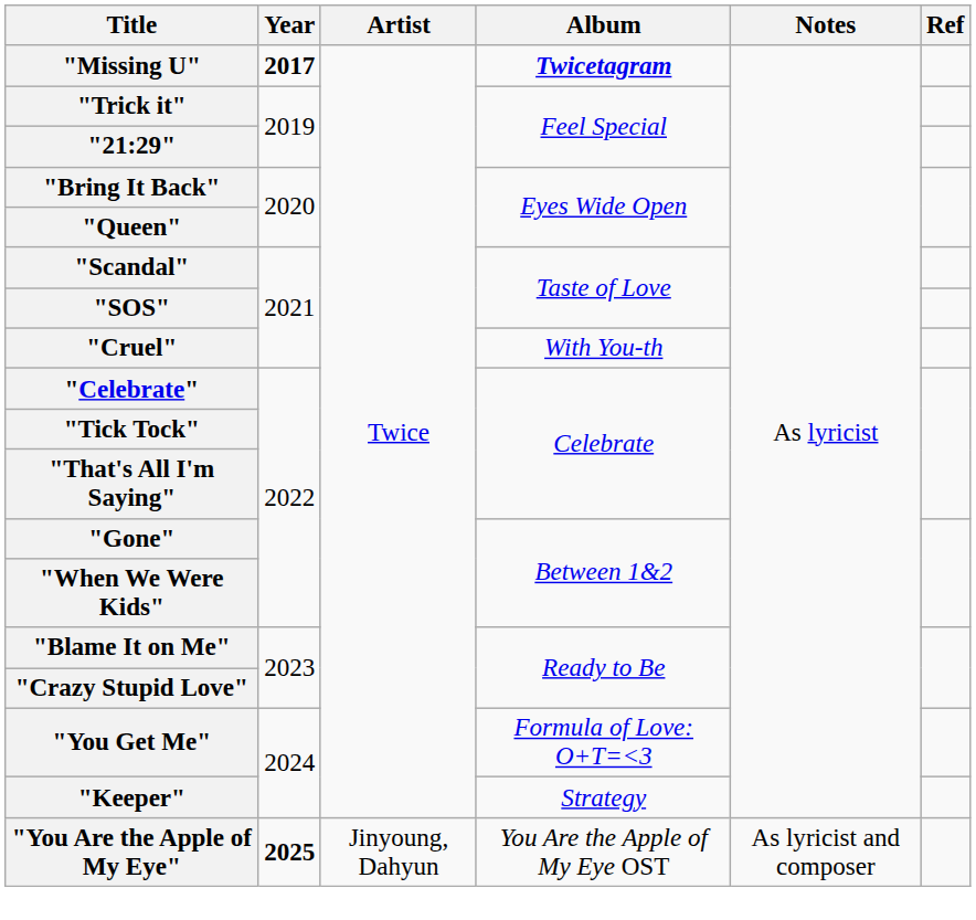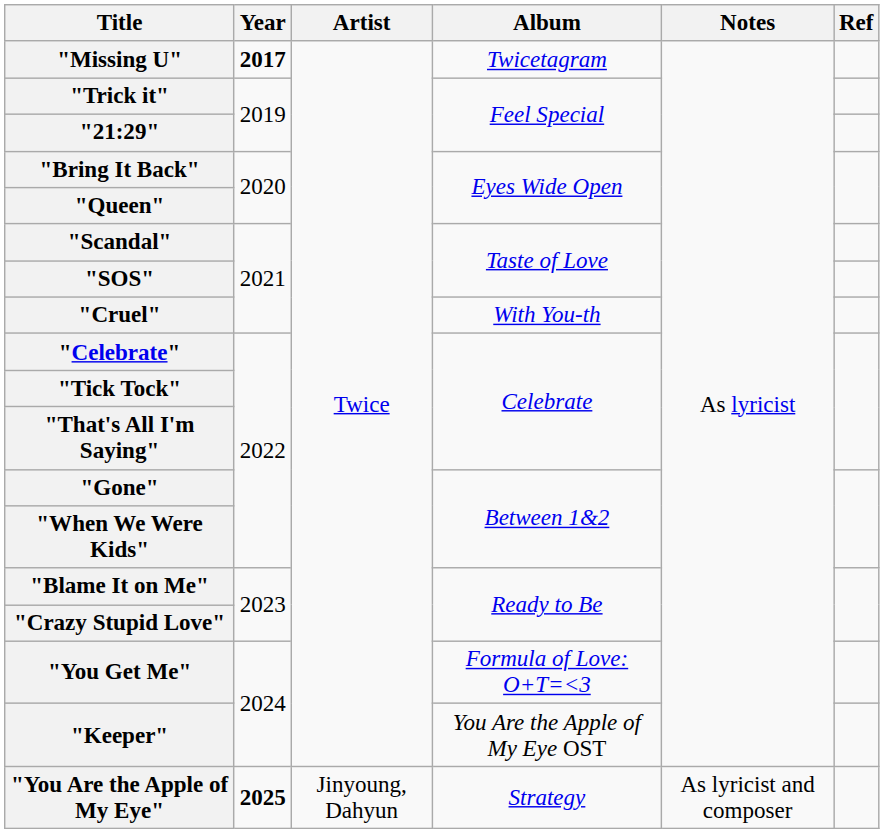"Missing U" | Album: bold -> normal
"Keeper" | Album: Strategy -> You Are the Apple of My Eye OST
"You Are the Apple of My Eye" | Album: You Are the Apple of My Eye OST -> Strategy
